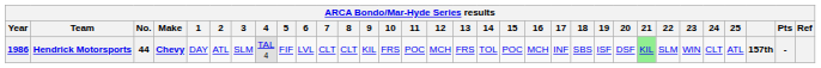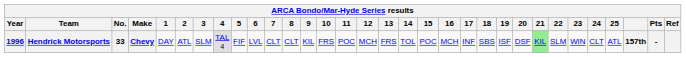Hendrick Motorsports | Year: 1986 -> 1996
Hendrick Motorsports | No.: 44 -> 33
